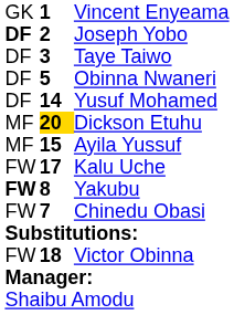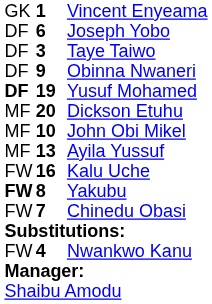Joseph Yobo | column 1: bold -> normal
Joseph Yobo | column 2: 2 -> 6
Obinna Nwaneri | column 2: 5 -> 9
Yusuf Mohamed | column 1: normal -> bold
Yusuf Mohamed | column 2: 14 -> 19
Dickson Etuhu | column 2: gold background -> no background
+ row: MF | 10 | John Obi Mikel
Ayila Yussuf | column 2: 15 -> 13
Kalu Uche | column 2: 17 -> 16
- row: FW | 18 | Victor Obinna
+ row: FW | 4 | Nwankwo Kanu
